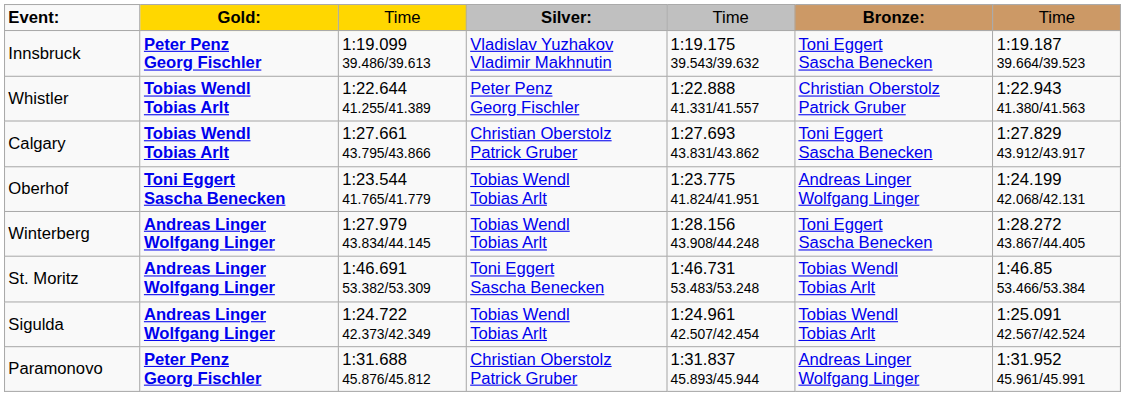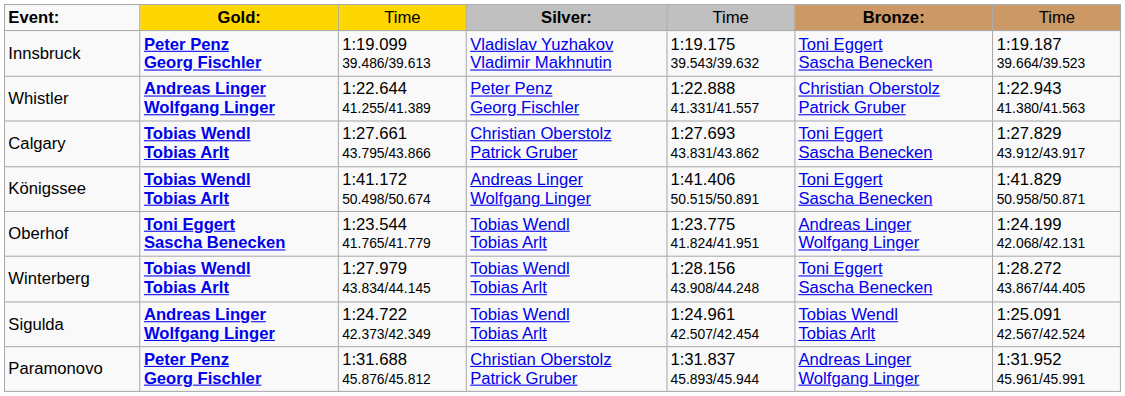Whistler | column 2: Tobias Wendl Tobias Arlt -> Andreas Linger Wolfgang Linger
+ row: Königssee | Tobias Wendl Tobias Arlt | 1:41.172 50.498/50.674 | Andreas Linger Wolfgang Linger | 1:41.406 50.515/50.891 | Toni Eggert Sascha Benecken | 1:41.829 50.958/50.871
Winterberg | column 2: Andreas Linger Wolfgang Linger -> Tobias Wendl Tobias Arlt
- row: St. Moritz | Andreas Linger Wolfgang Linger | 1:46.691 53.382/53.309 | Toni Eggert Sascha Benecken | 1:46.731 53.483/53.248 | Tobias Wendl Tobias Arlt | 1:46.85 53.466/53.384
